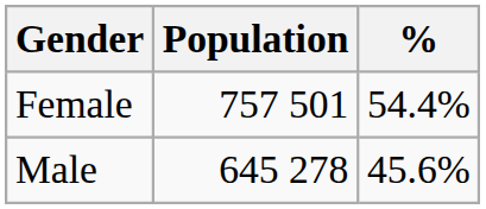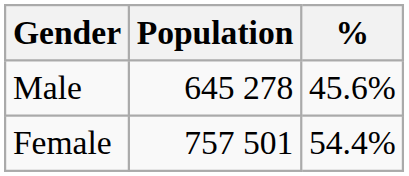rows swapped: Female <-> Male
